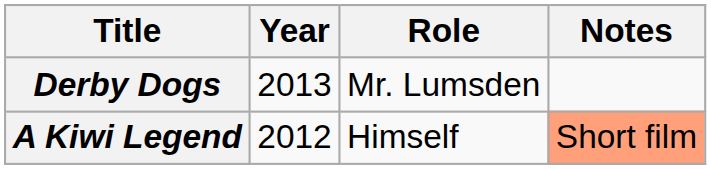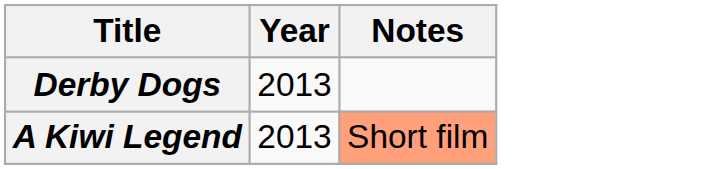- column: Role | Mr. Lumsden | Himself
A Kiwi Legend | Year: 2012 -> 2013
